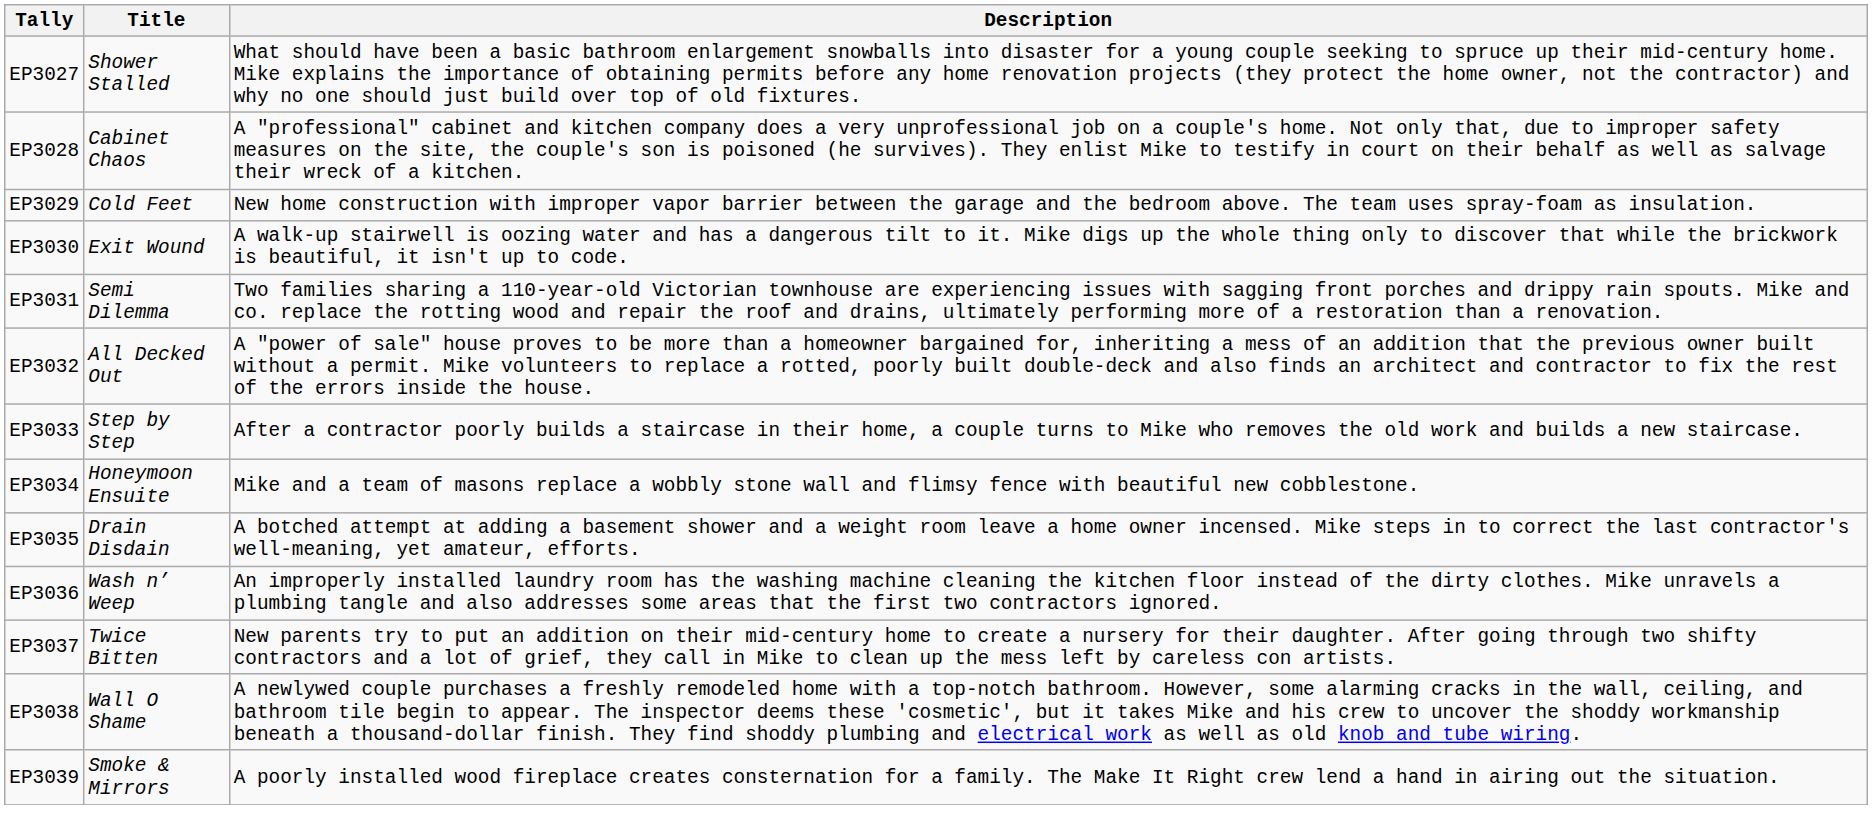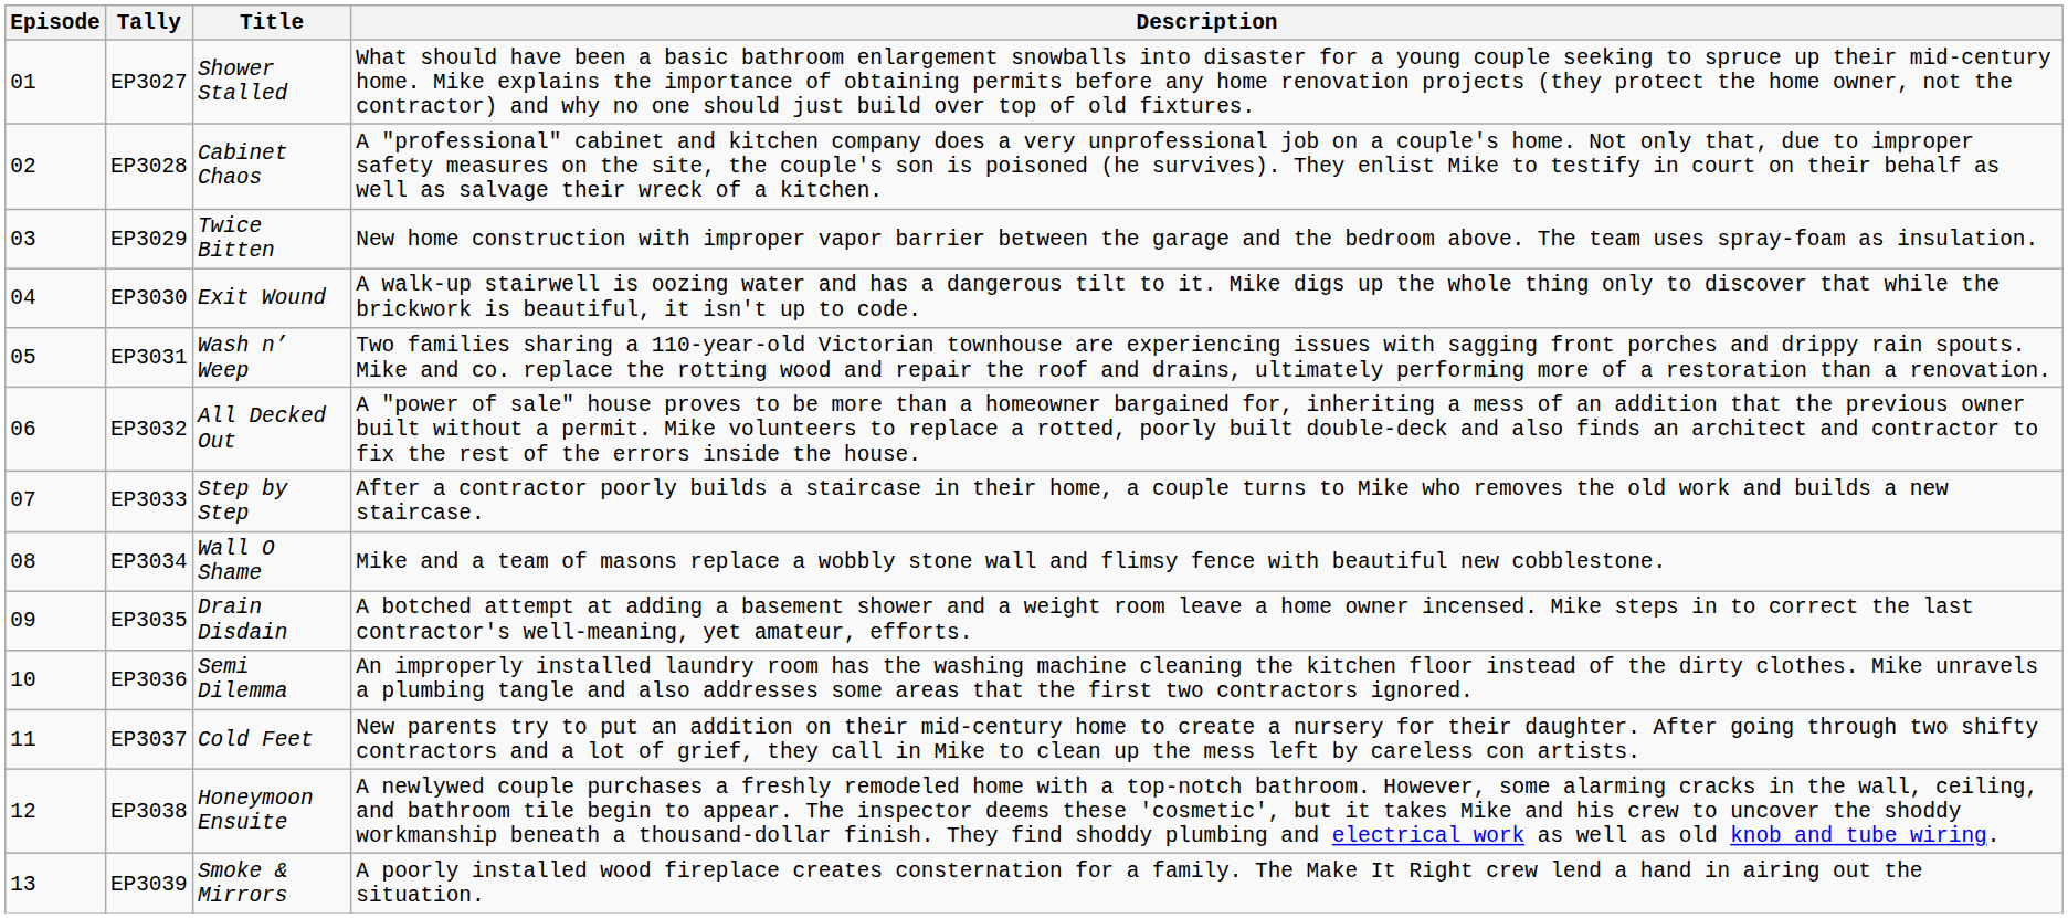+ column: Episode | 01 | 02 | 03 | 04 | 05 | 06 | 07 | 08 | 09 | 10 | 11 | 12 | 13
EP3029 | Title: Cold Feet -> Twice Bitten
EP3031 | Title: Semi Dilemma -> Wash n’ Weep
EP3034 | Title: Honeymoon Ensuite -> Wall O Shame
EP3036 | Title: Wash n’ Weep -> Semi Dilemma
EP3037 | Title: Twice Bitten -> Cold Feet
EP3038 | Title: Wall O Shame -> Honeymoon Ensuite
